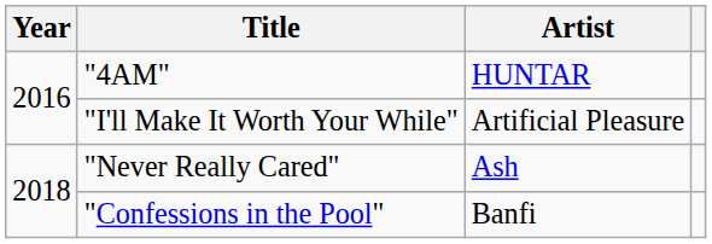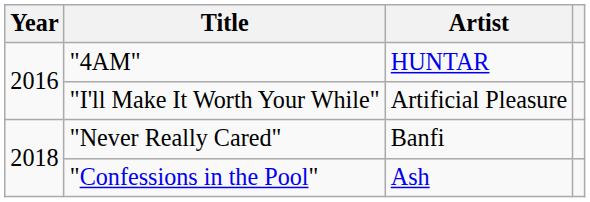"Never Really Cared" | Artist: Ash -> Banfi
"Confessions in the Pool" | Artist: Banfi -> Ash
